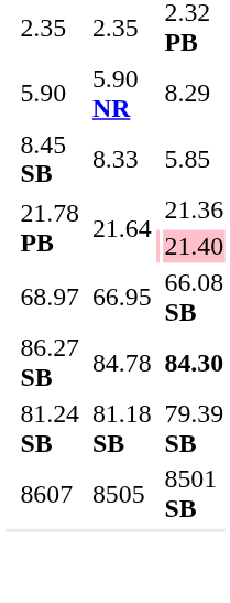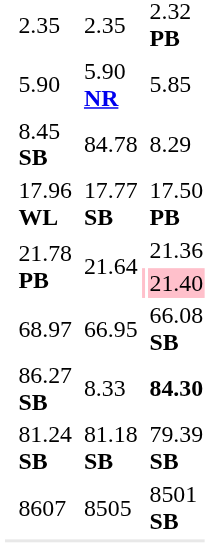5.90 | column 7: 8.29 -> 5.85
8.45 SB | column 5: 8.33 -> 84.78
8.45 SB | column 7: 5.85 -> 8.29
+ row: 17.96 WL | 17.77 SB | 17.50 PB
86.27 SB | column 5: 84.78 -> 8.33
